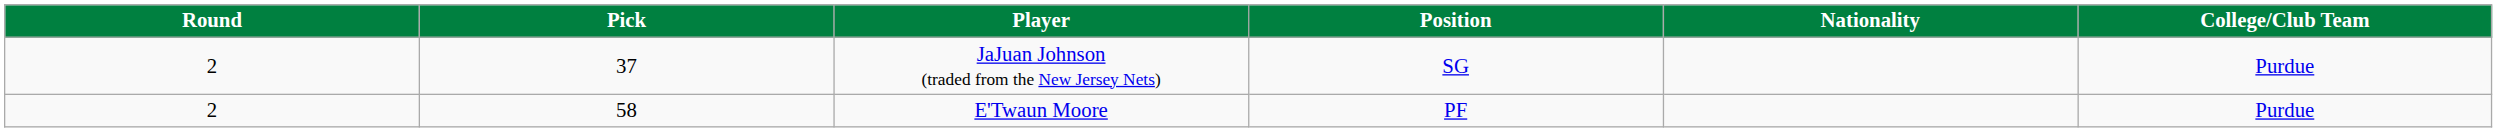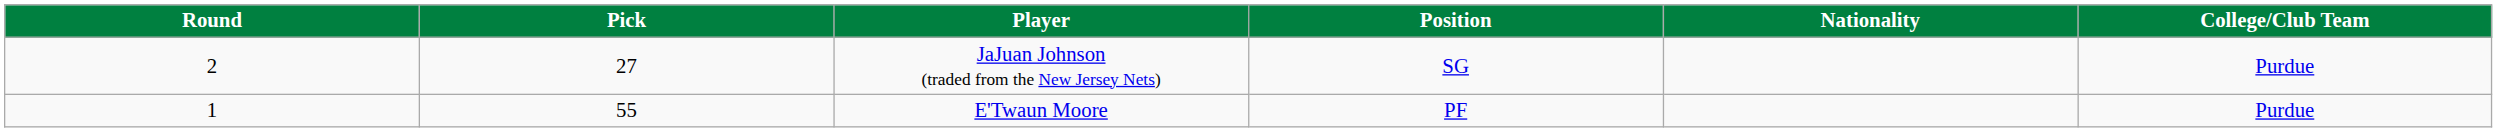JaJuan Johnson (traded from the New Jersey Nets) | Pick: 37 -> 27
E'Twaun Moore | Round: 2 -> 1
E'Twaun Moore | Pick: 58 -> 55
